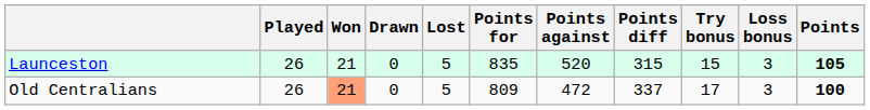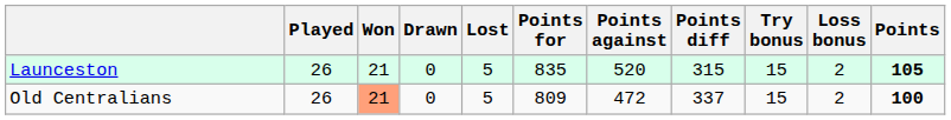Launceston | Loss bonus: 3 -> 2
Old Centralians | Try bonus: 17 -> 15
Old Centralians | Loss bonus: 3 -> 2
